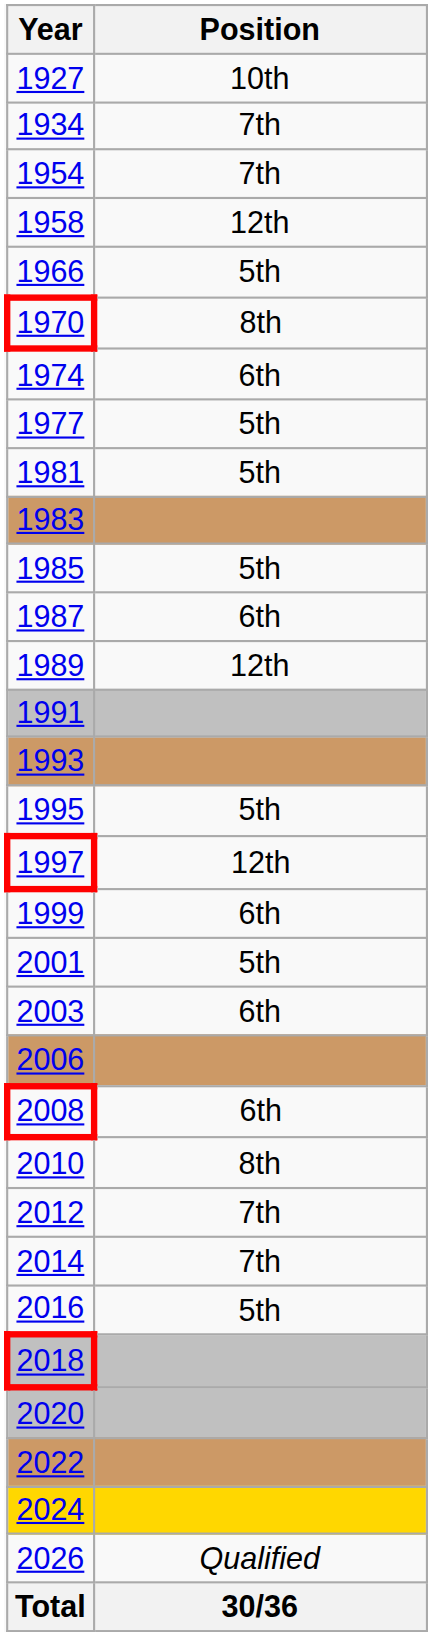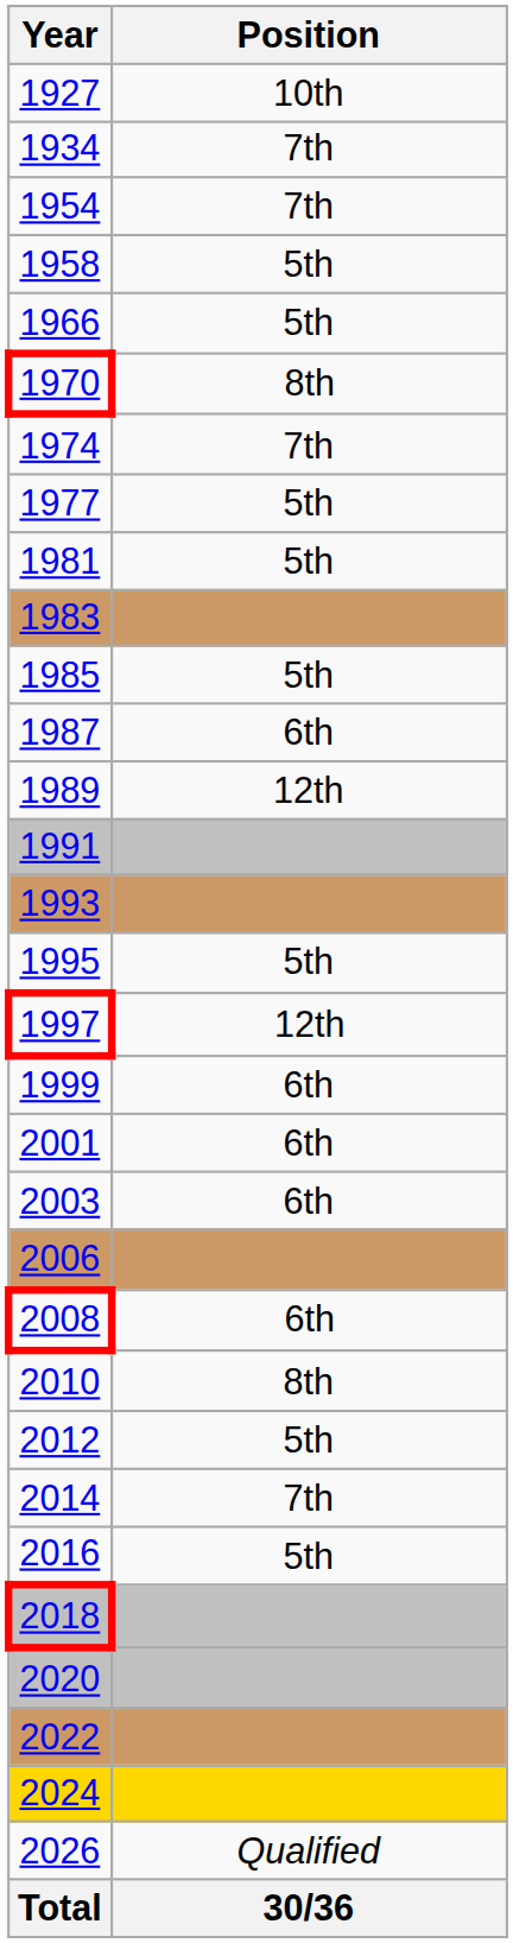1958 | Position: 12th -> 5th
1974 | Position: 6th -> 7th
2001 | Position: 5th -> 6th
2012 | Position: 7th -> 5th
